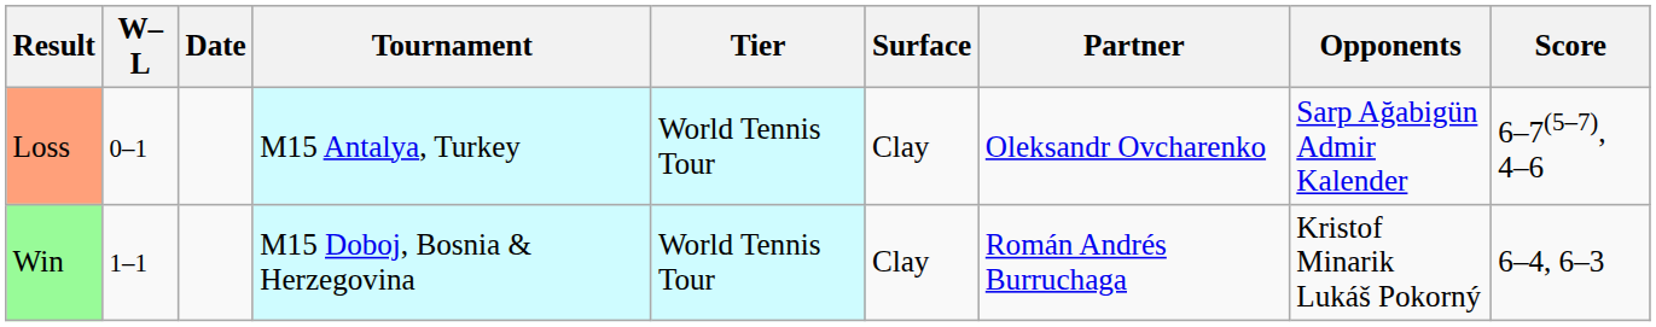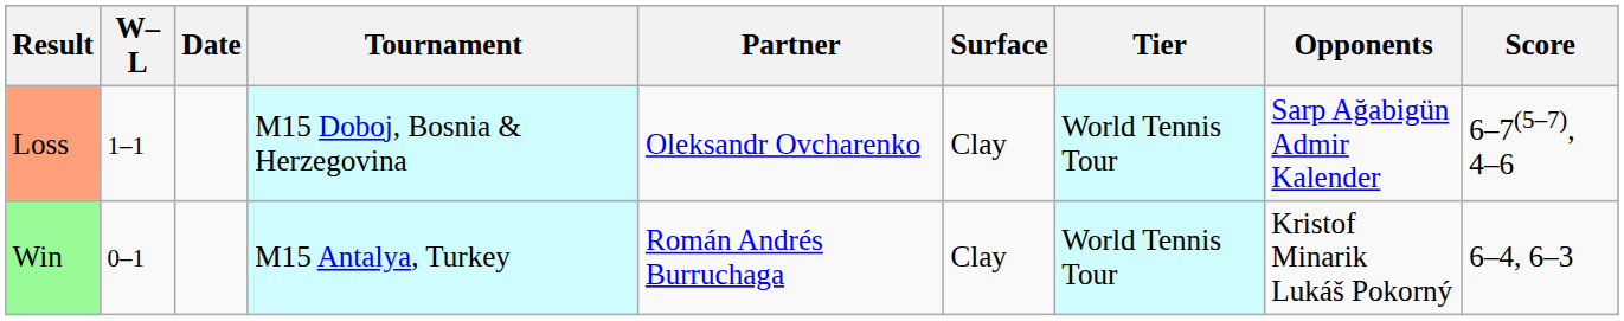columns swapped: Tier <-> Partner
Loss | W–L: 0–1 -> 1–1
Loss | Tournament: M15 Antalya, Turkey -> M15 Doboj, Bosnia & Herzegovina
Win | W–L: 1–1 -> 0–1
Win | Tournament: M15 Doboj, Bosnia & Herzegovina -> M15 Antalya, Turkey
